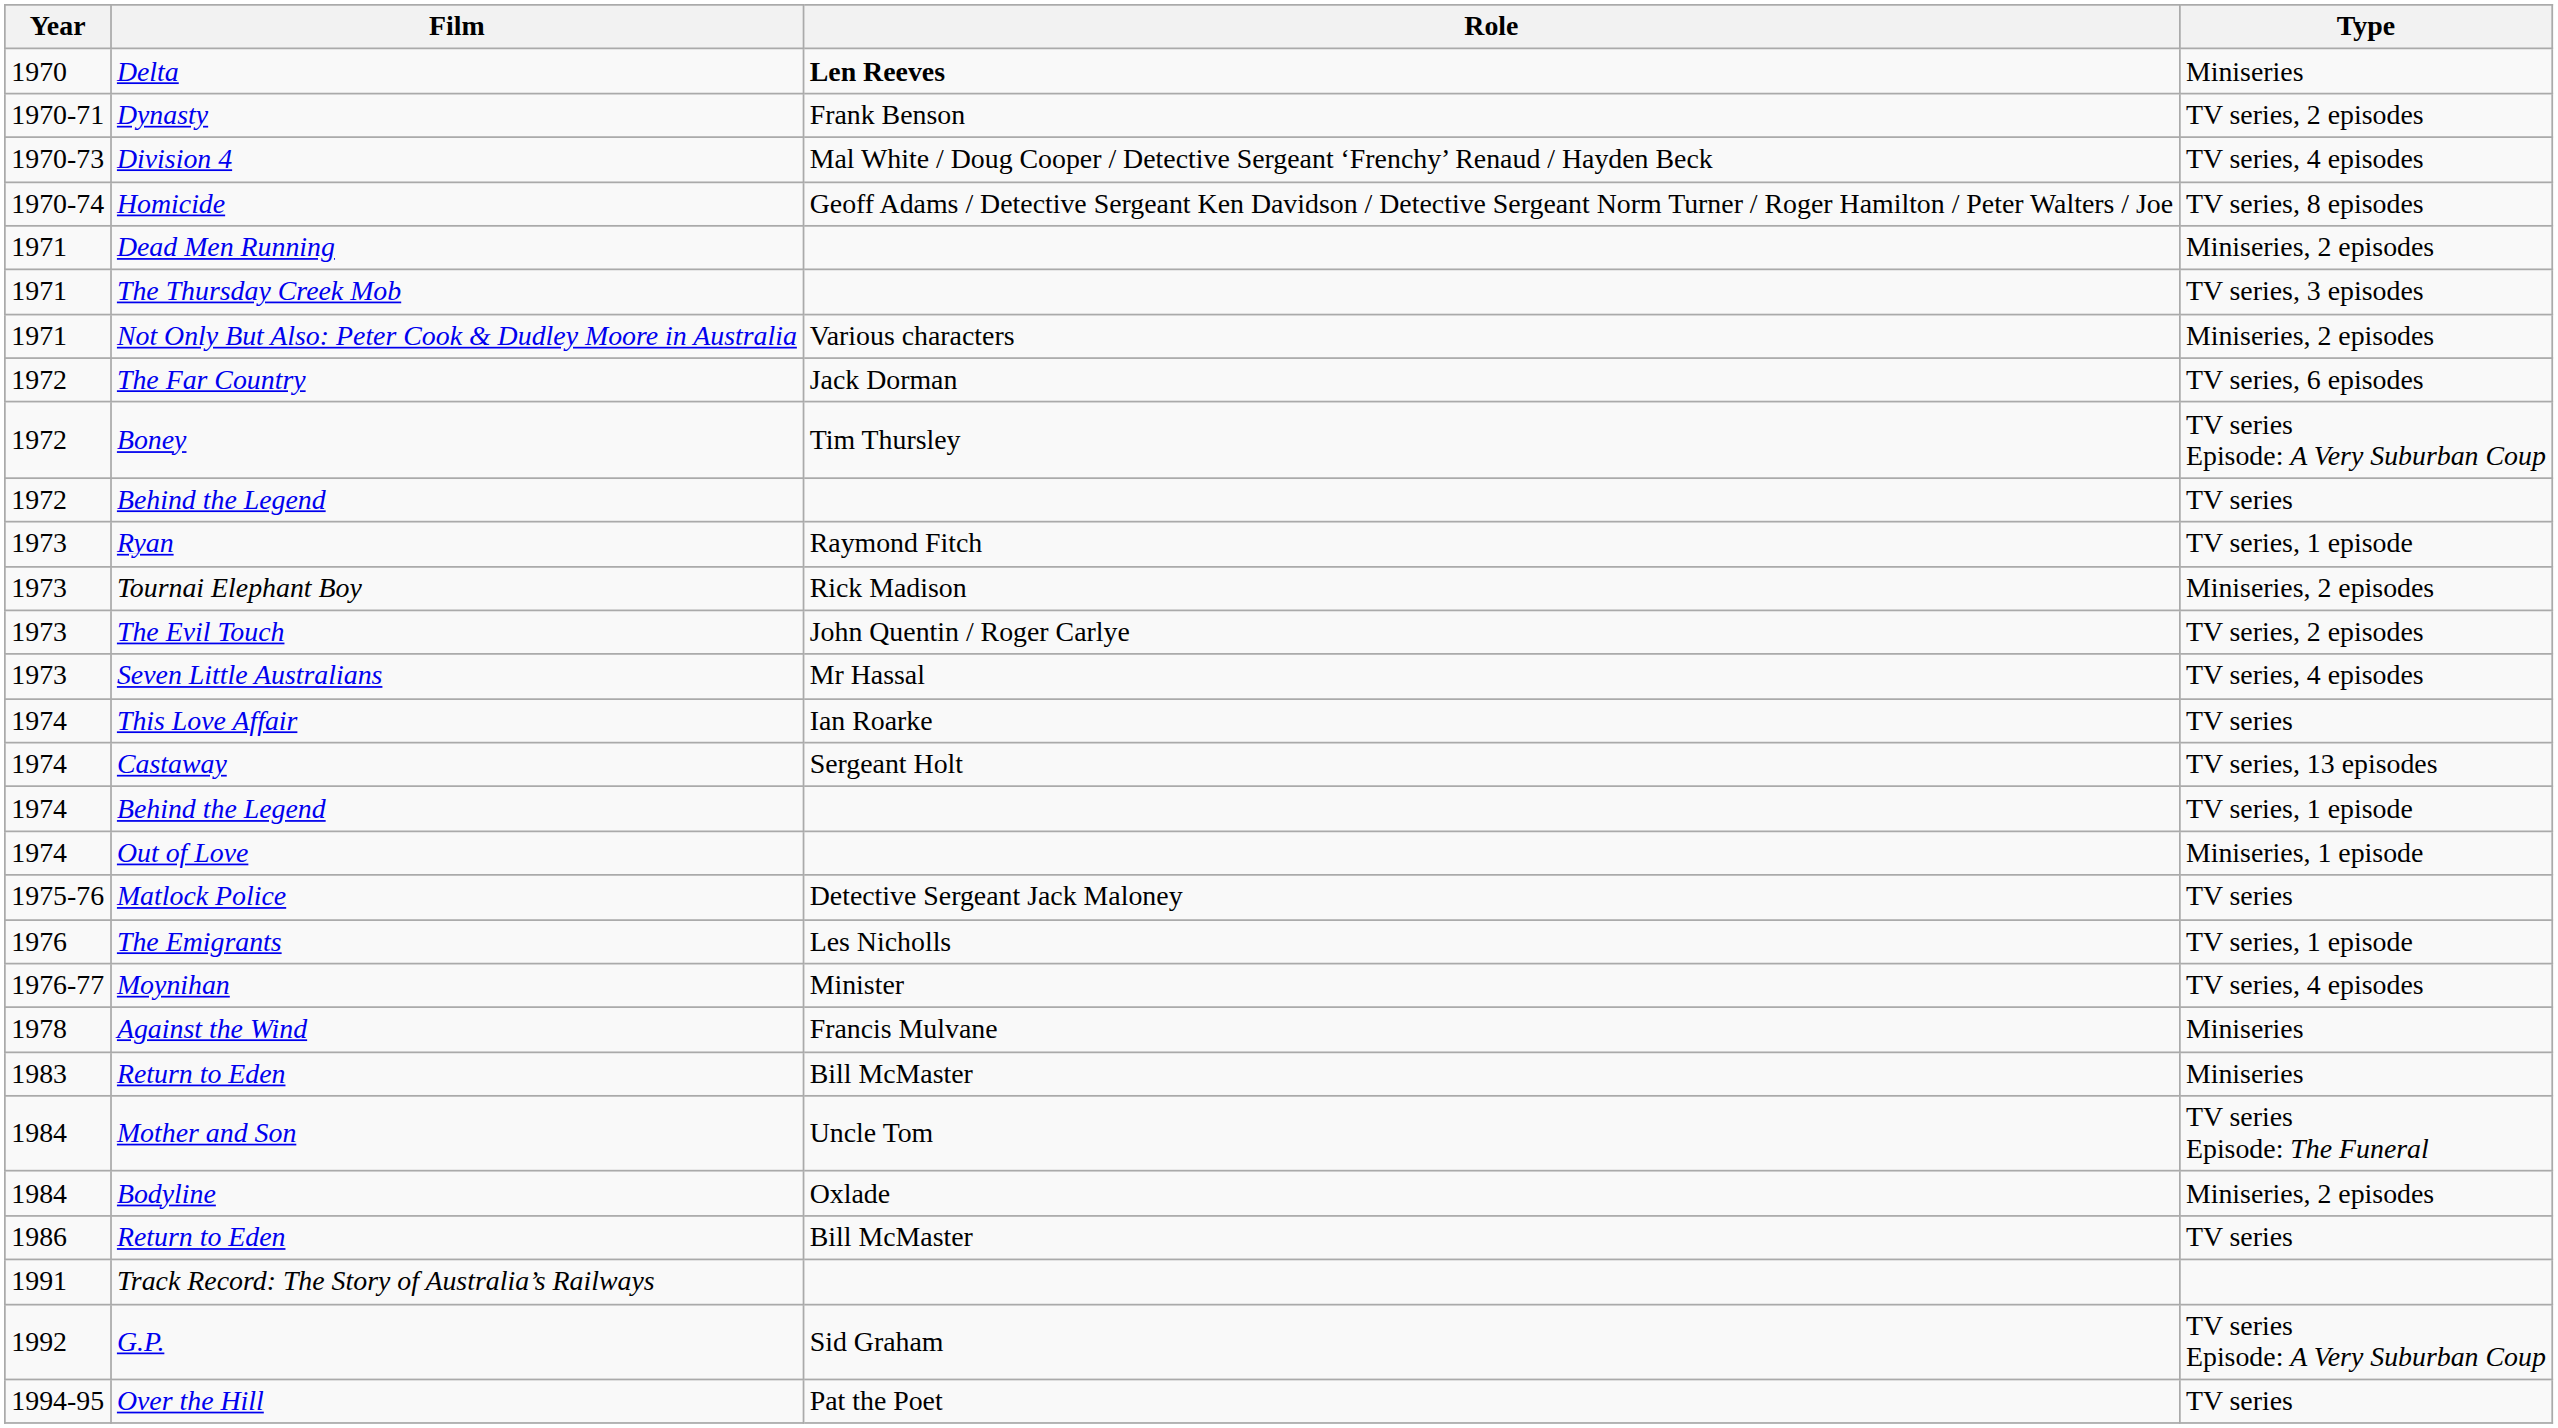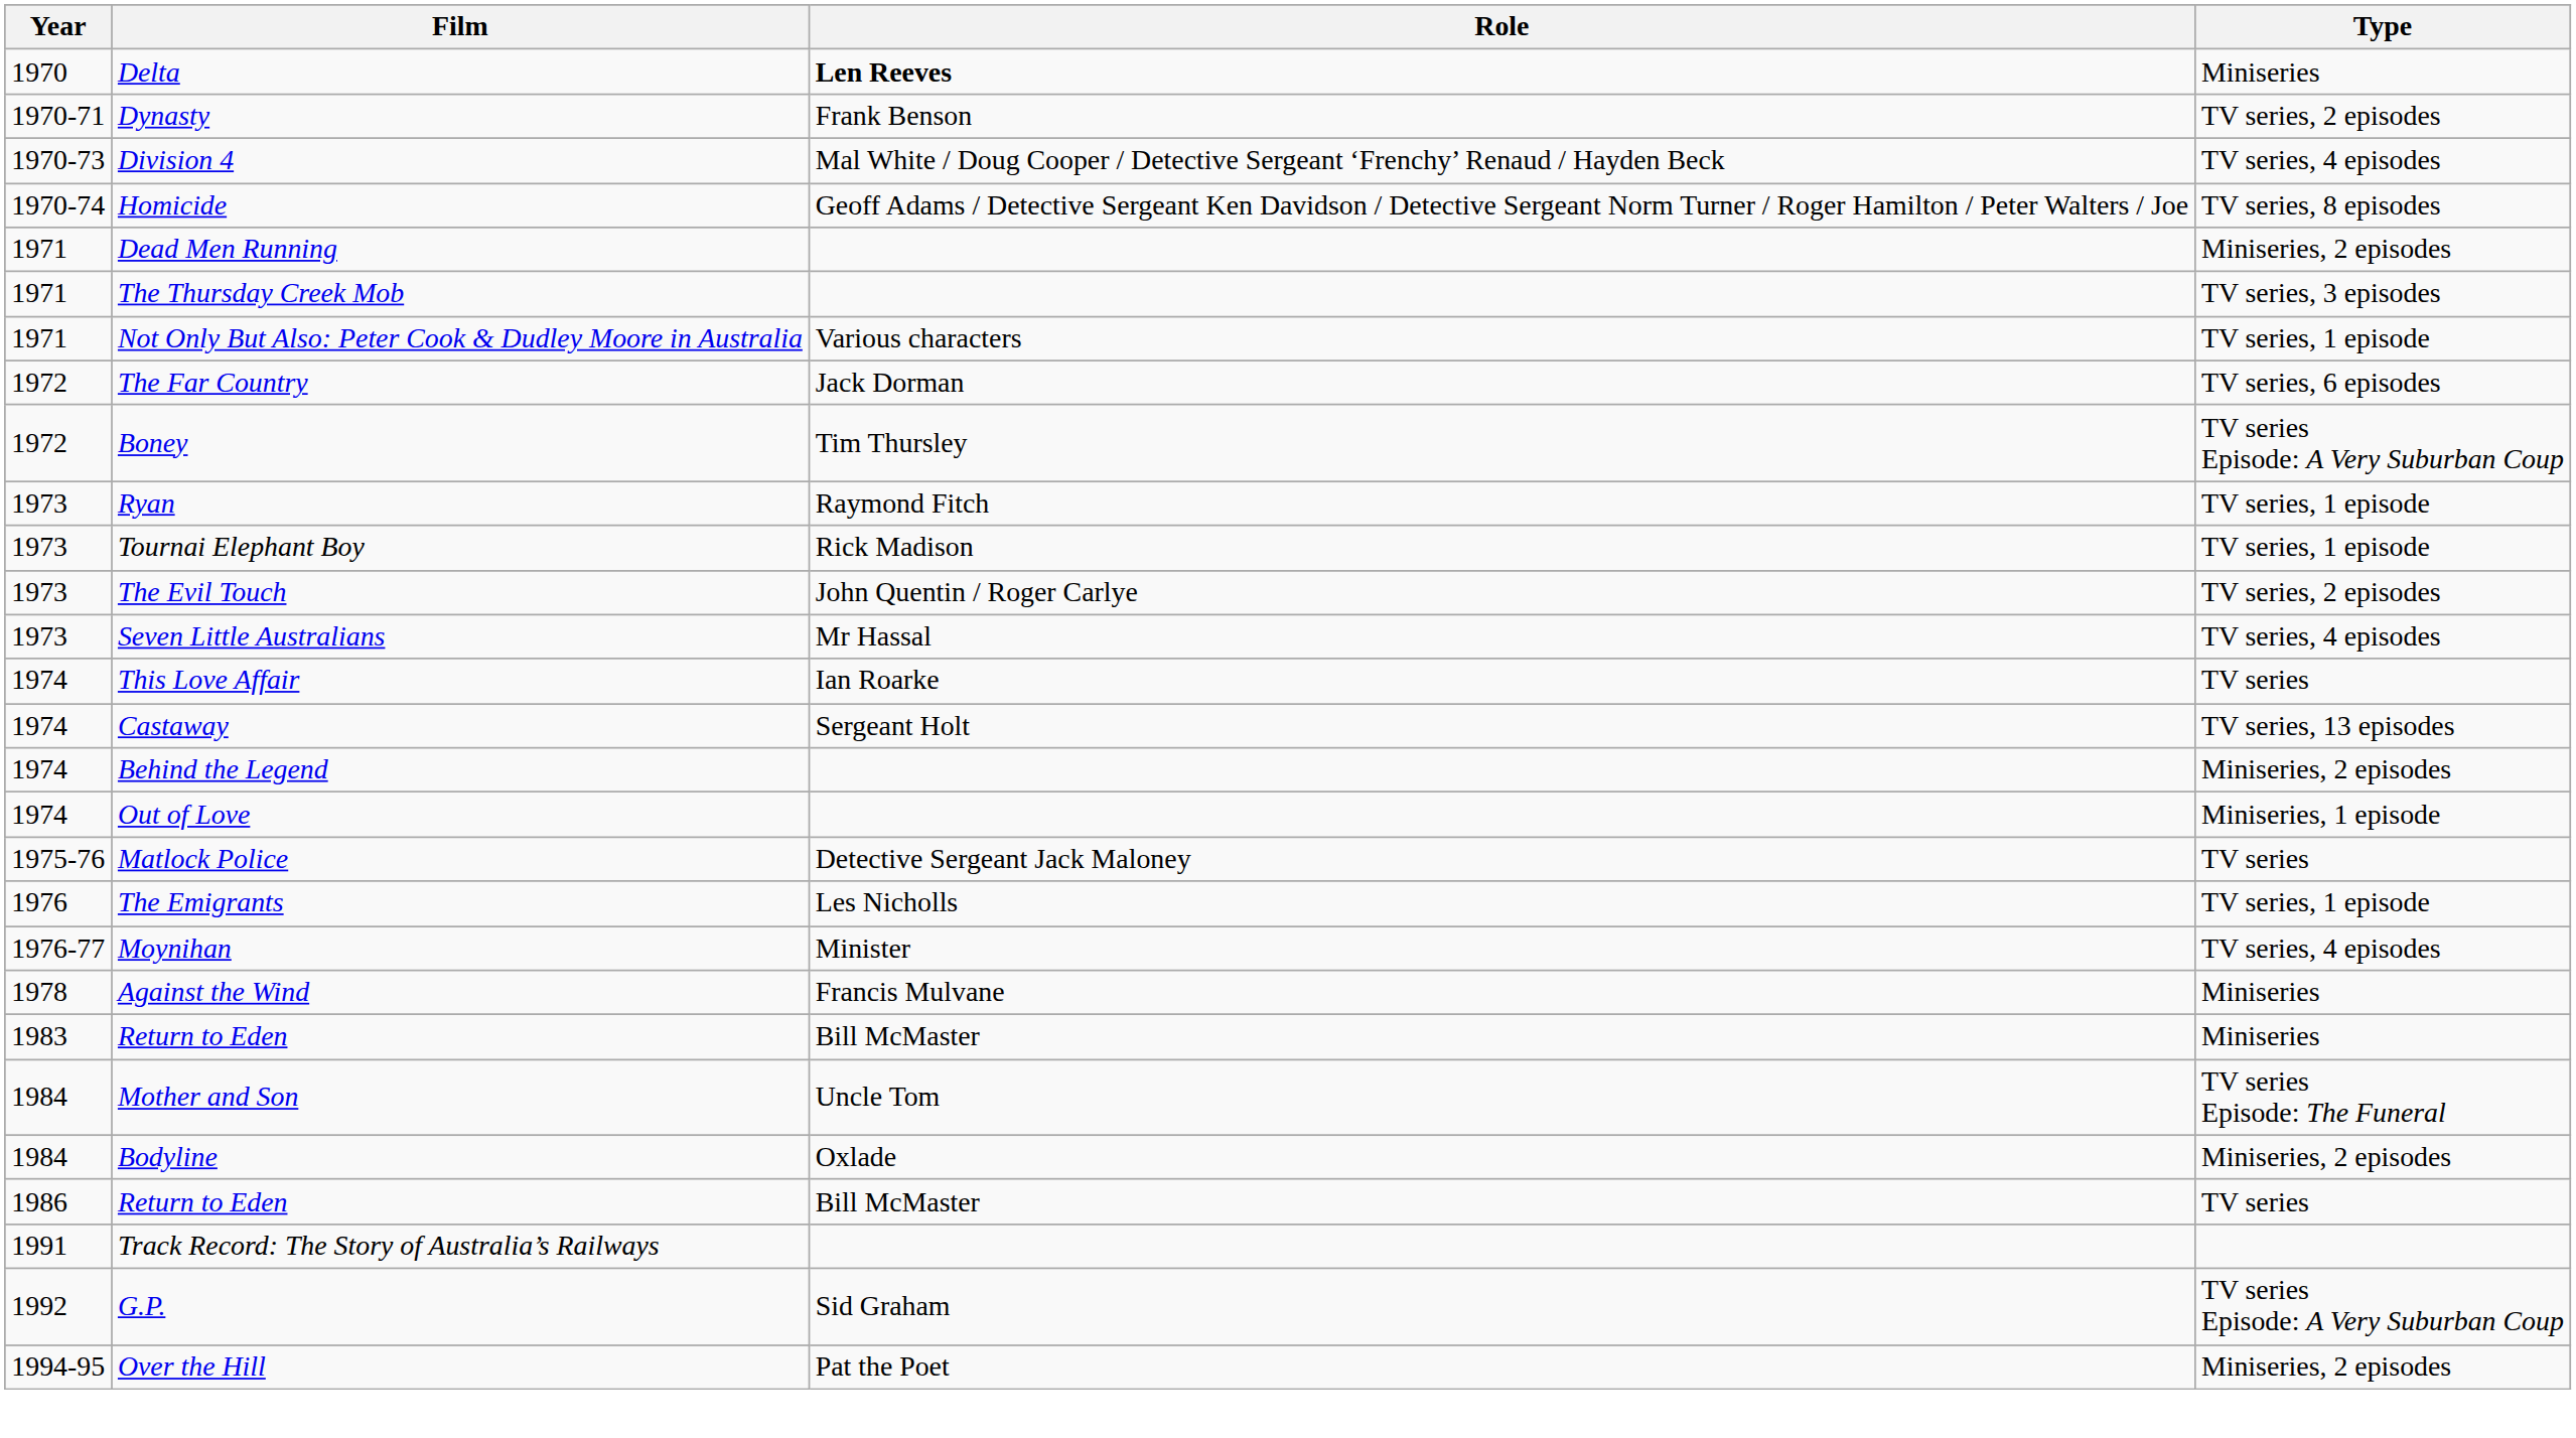Not Only But Also: Peter Cook & Dudley Moore in Australia | Type: Miniseries, 2 episodes -> TV series, 1 episode
- row: 1972 | Behind the Legend | TV series
Tournai Elephant Boy | Type: Miniseries, 2 episodes -> TV series, 1 episode
1974 / Behind the Legend | Type: TV series, 1 episode -> Miniseries, 2 episodes
Over the Hill | Type: TV series -> Miniseries, 2 episodes
